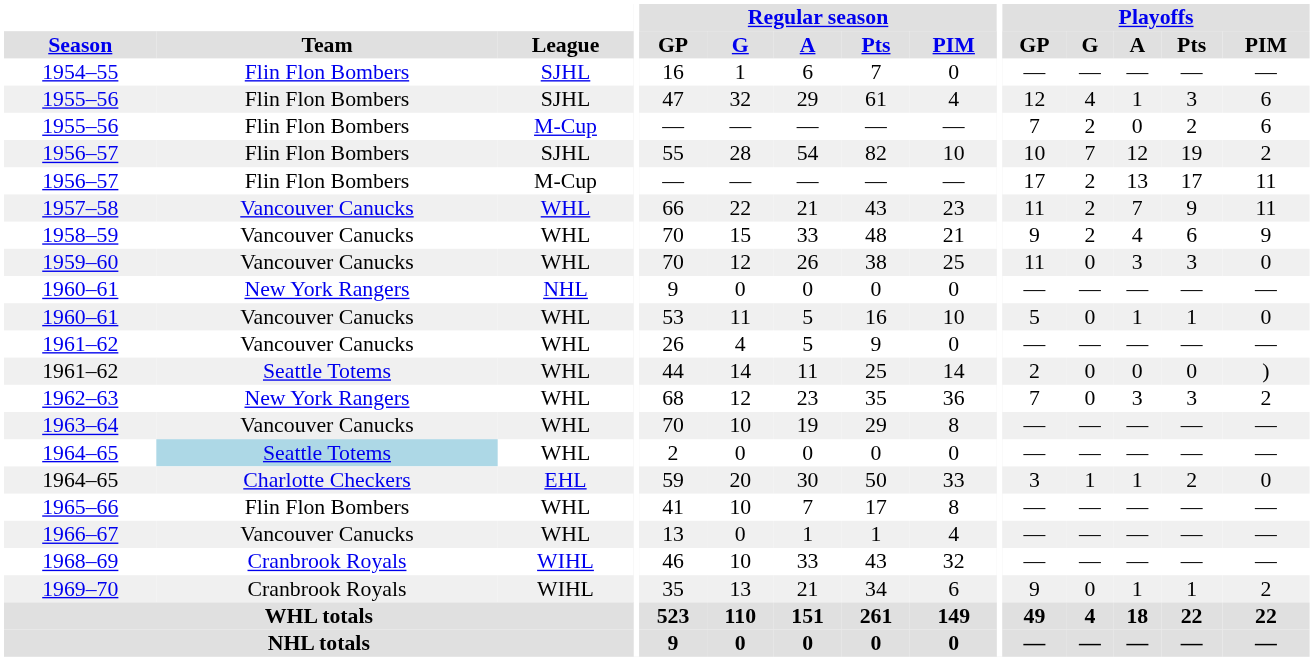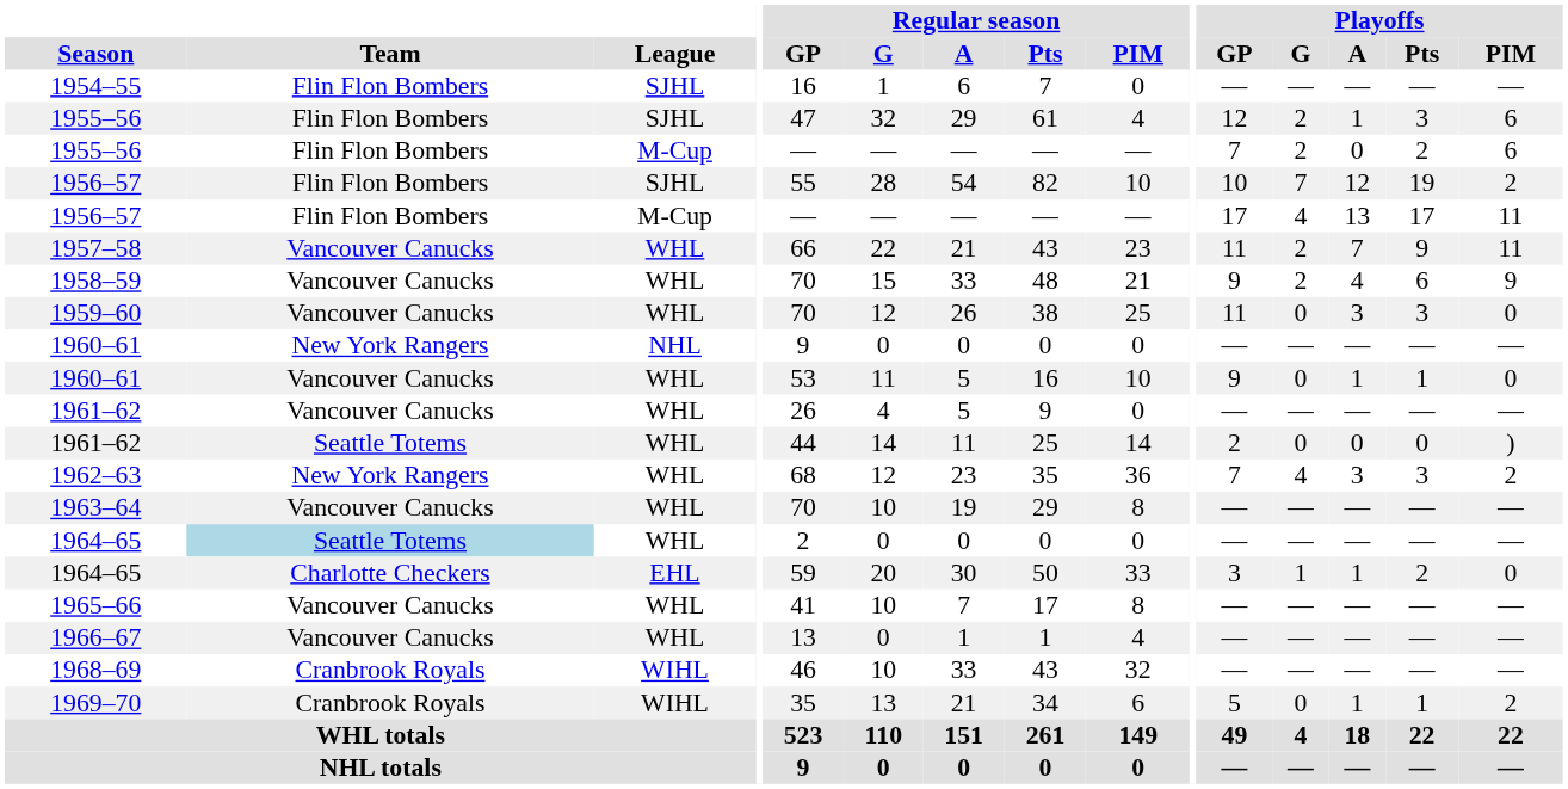1955–56 / SJHL | Playoffs / G: 4 -> 2
1956–57 / M-Cup | Playoffs / G: 2 -> 4
1960–61 / WHL | Playoffs / GP: 5 -> 9
1962–63 | Playoffs / G: 0 -> 4
1965–66 | Team: Flin Flon Bombers -> Vancouver Canucks
1969–70 | Playoffs / GP: 9 -> 5
